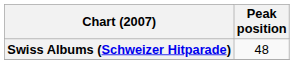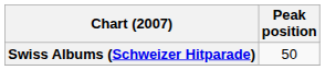Swiss Albums (Schweizer Hitparade) | Peak position: 48 -> 50
